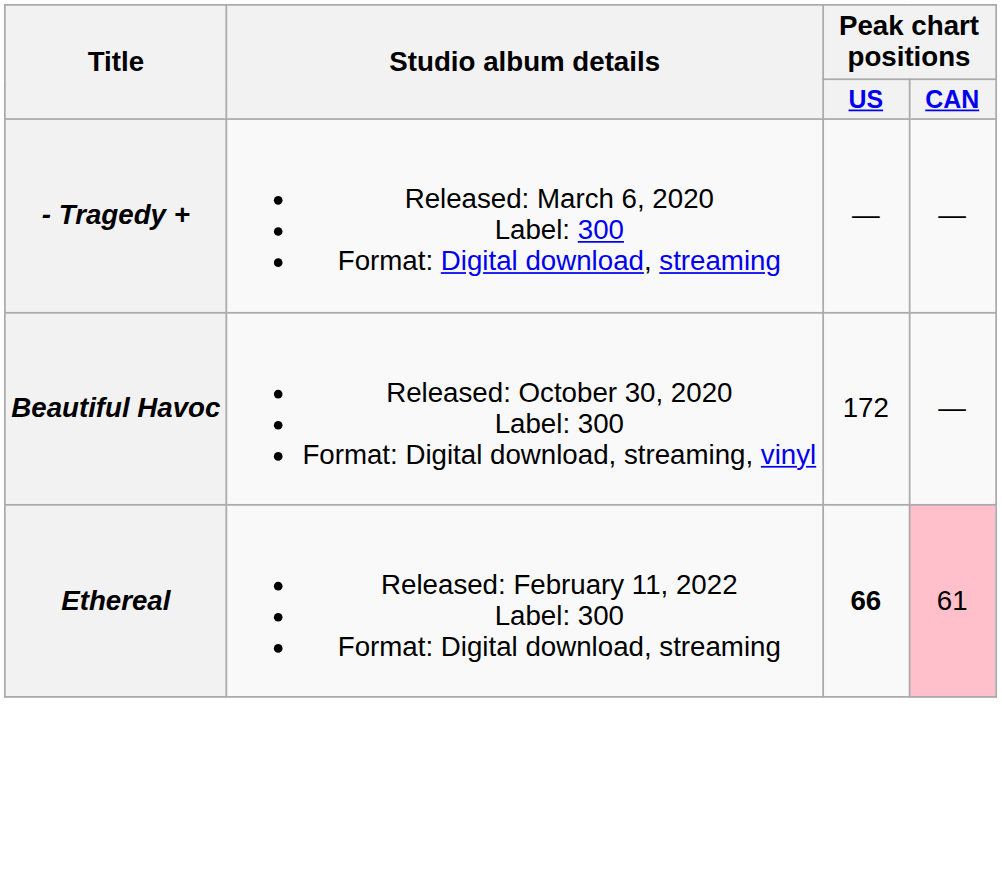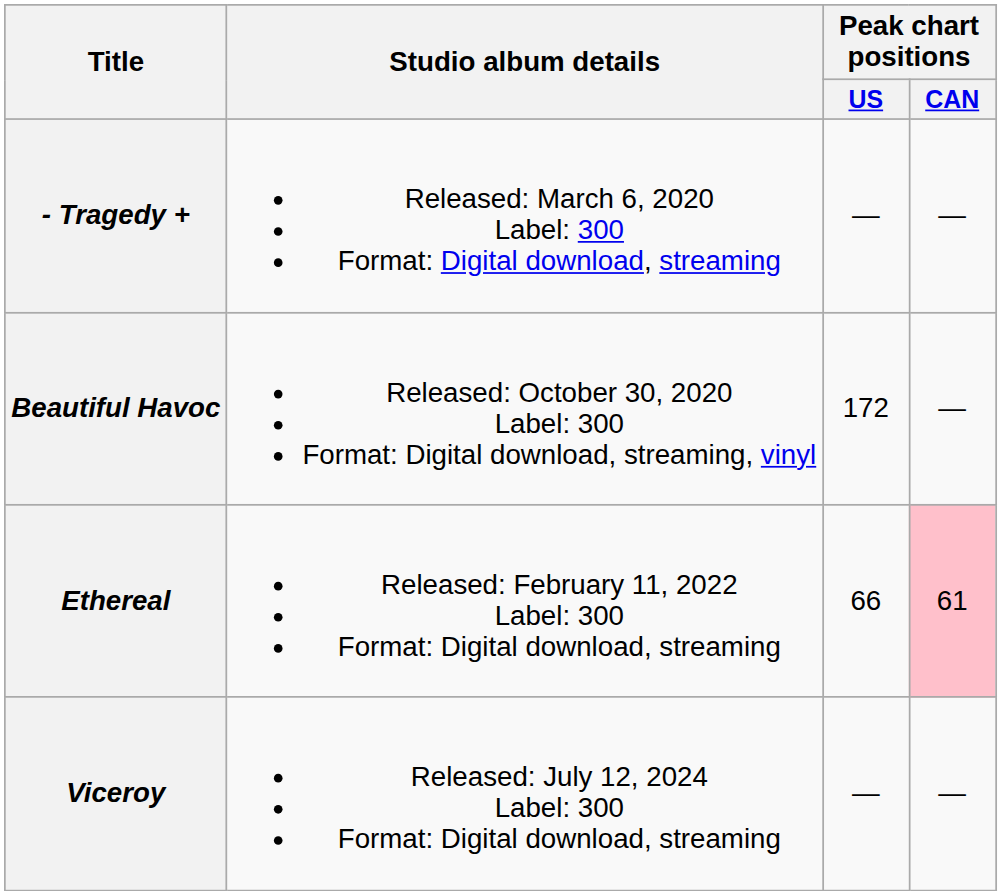Ethereal | Peak chart positions / US: bold -> normal
+ row: Viceroy | Released: July 12, 2024 Label: 300 Format: Digital download, streaming | — | —
